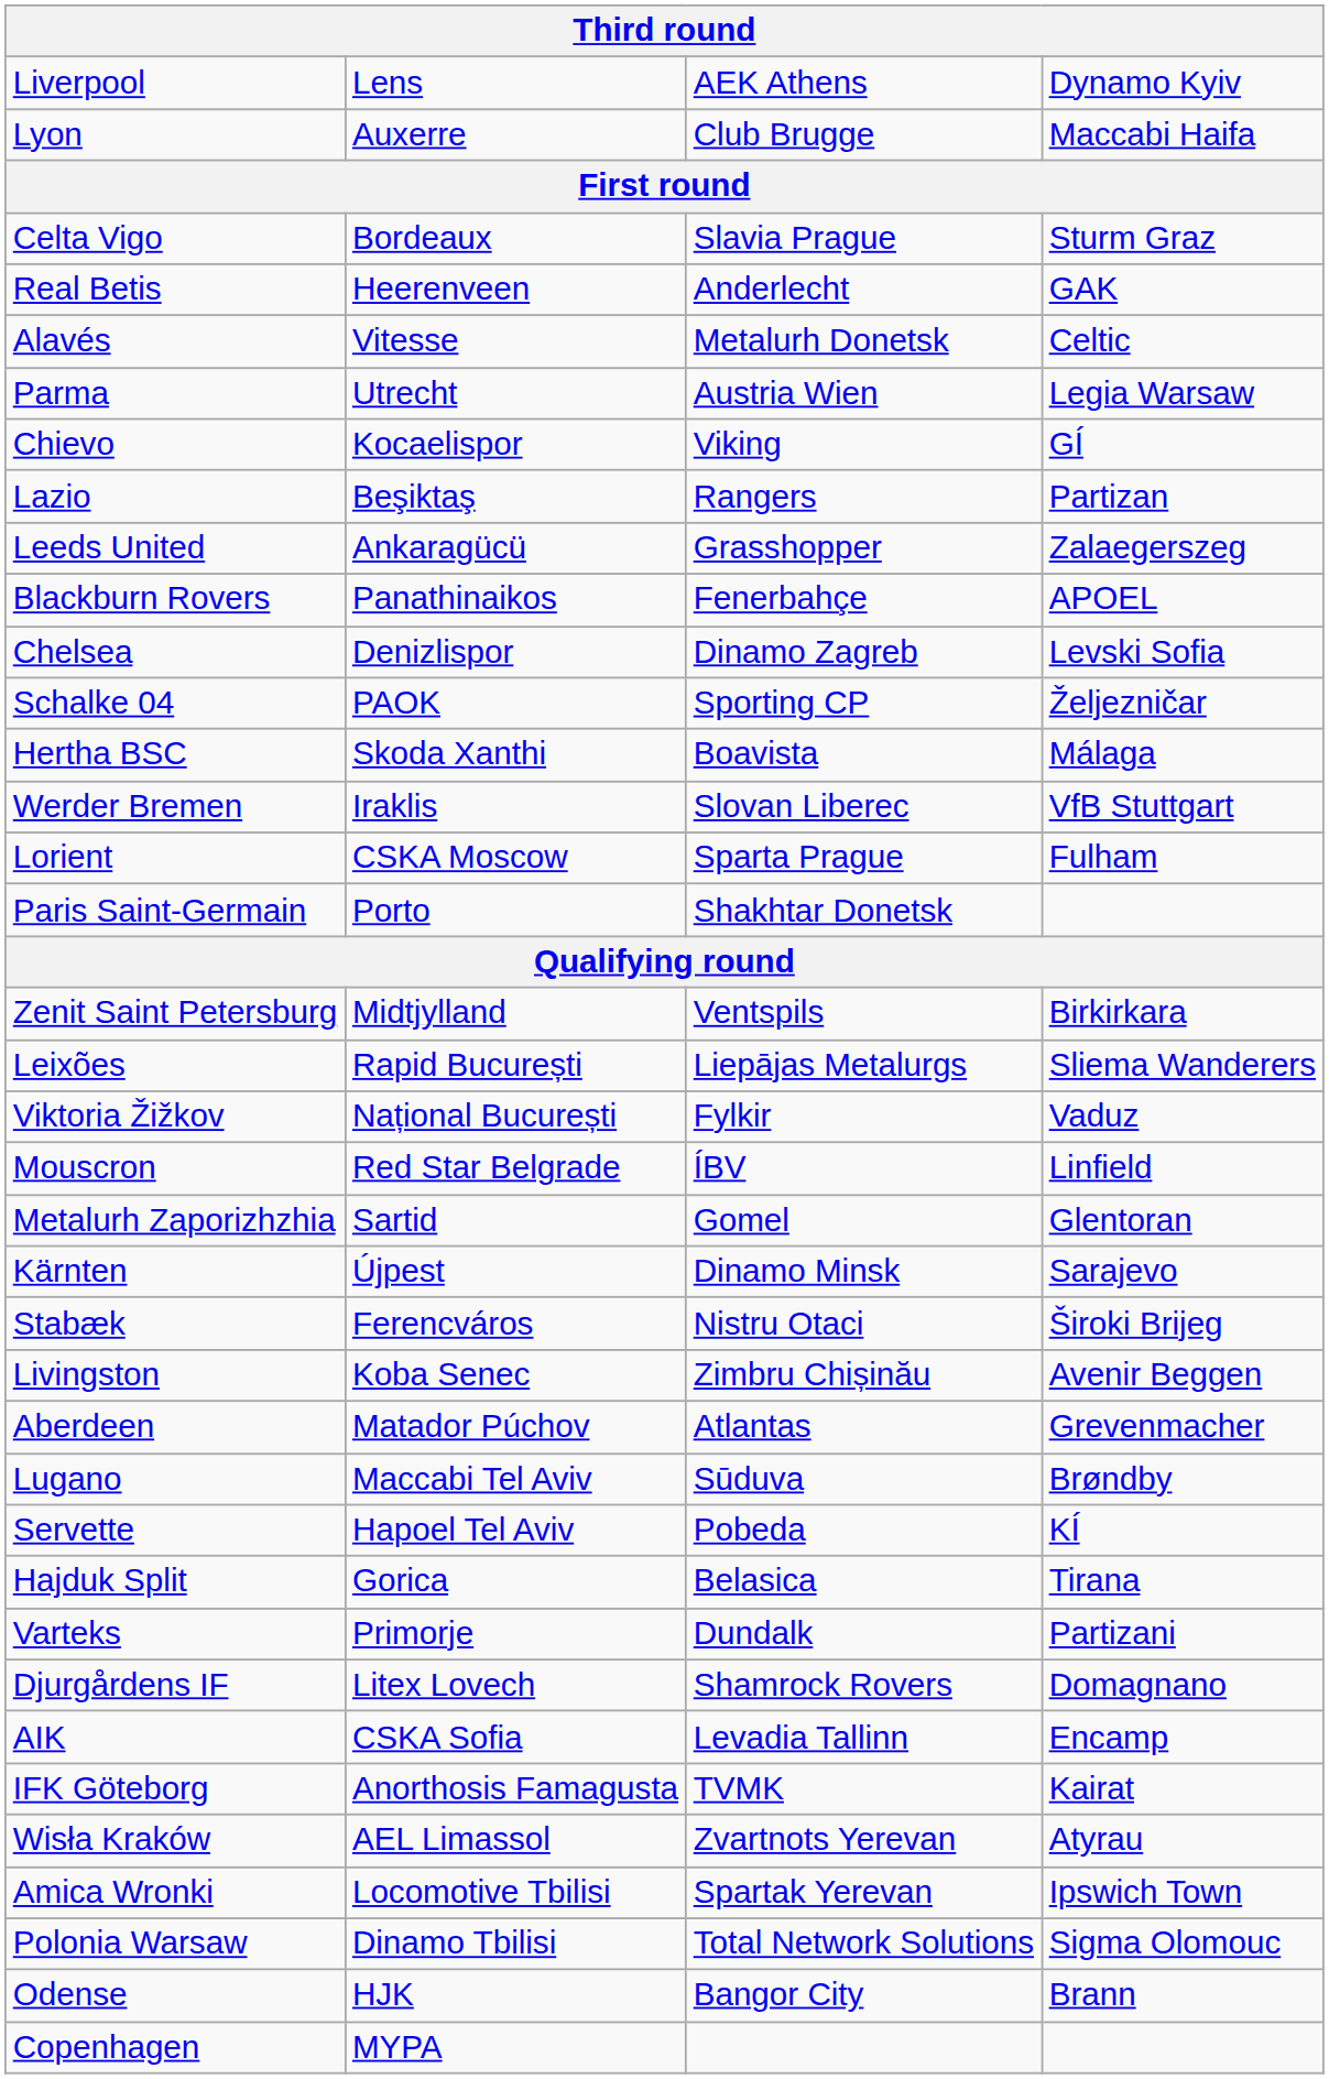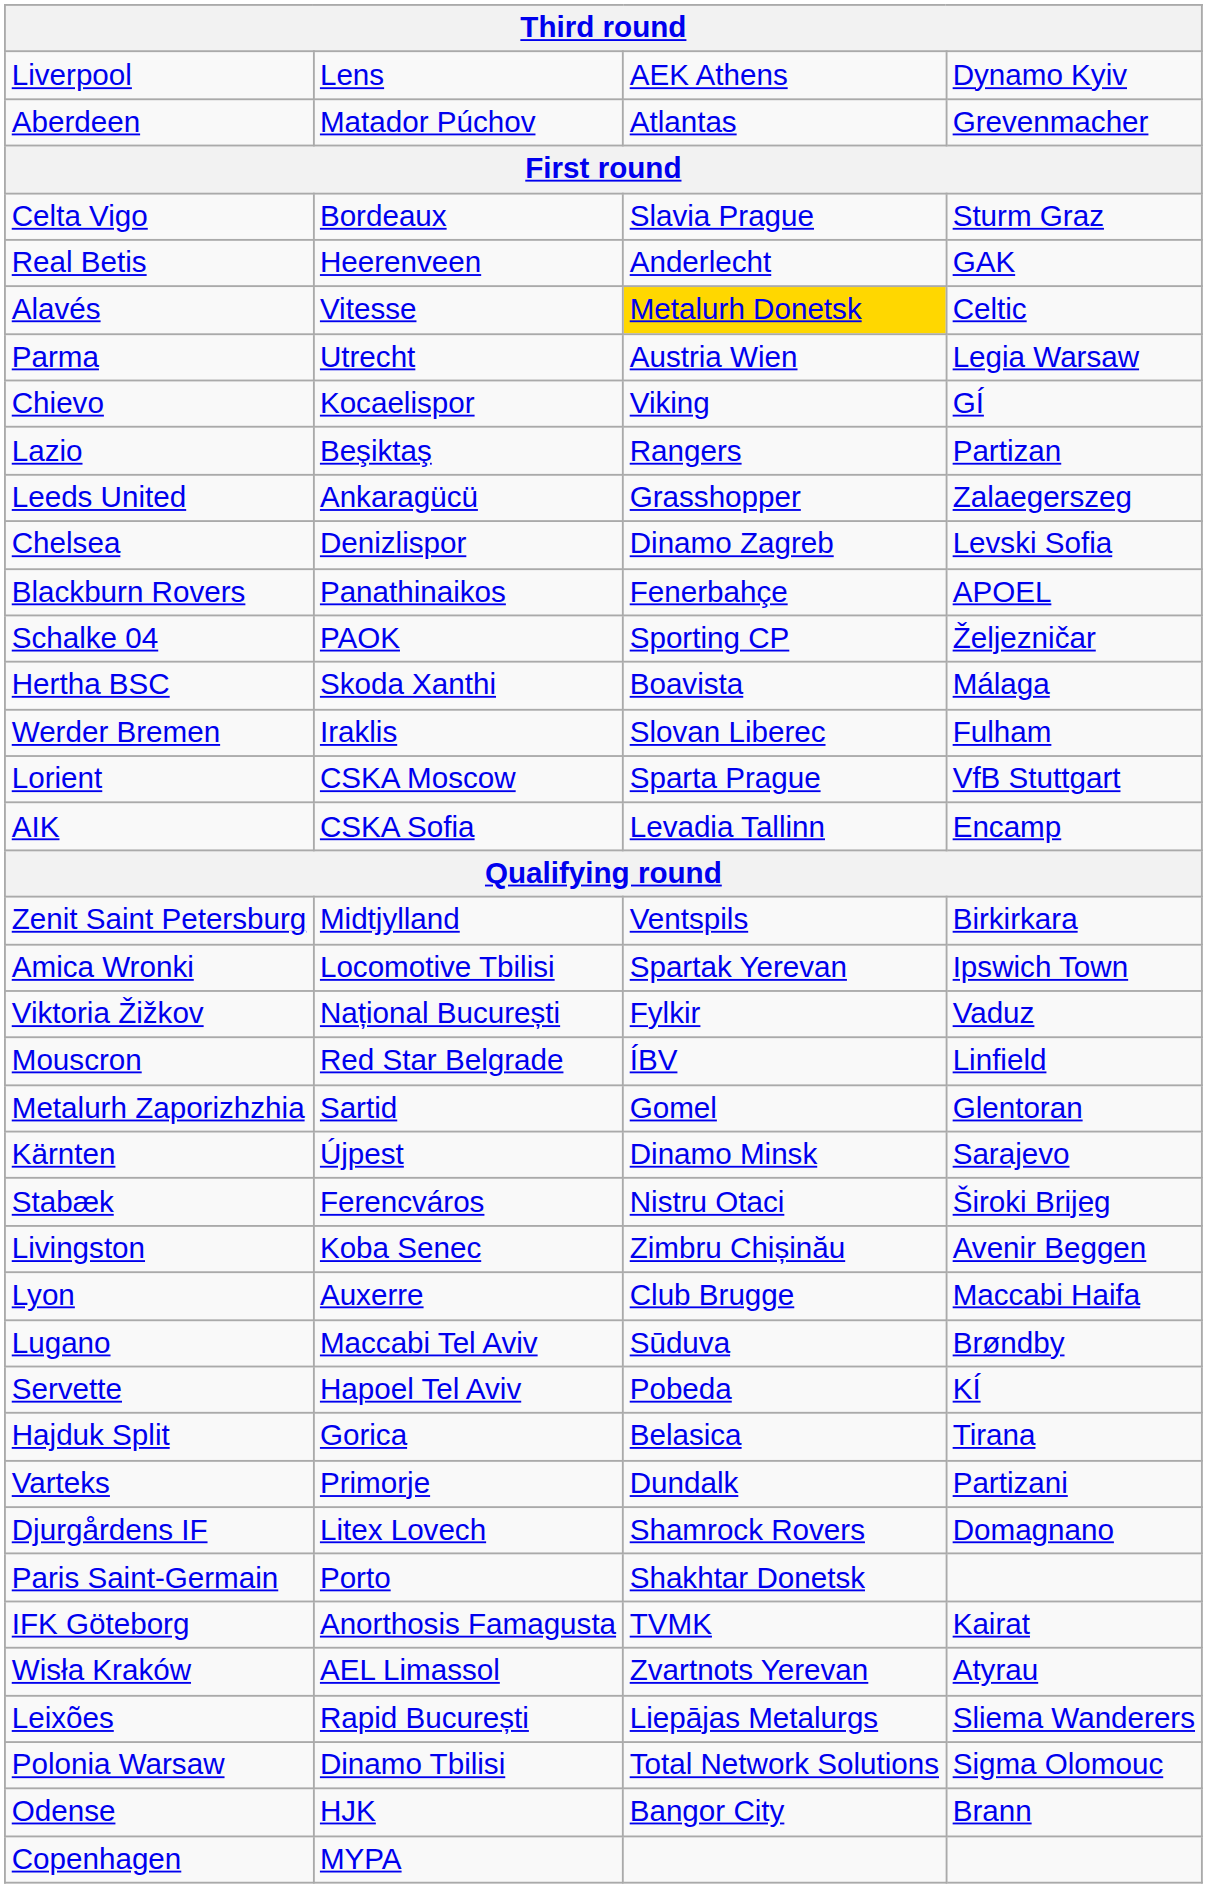rows swapped: Lyon <-> Aberdeen
Alavés | column 3: no background -> gold background
rows swapped: Chelsea <-> Blackburn Rovers
Werder Bremen | column 4: VfB Stuttgart -> Fulham
Lorient | column 4: Fulham -> VfB Stuttgart
rows swapped: Paris Saint-Germain <-> AIK
rows swapped: Leixões <-> Amica Wronki
